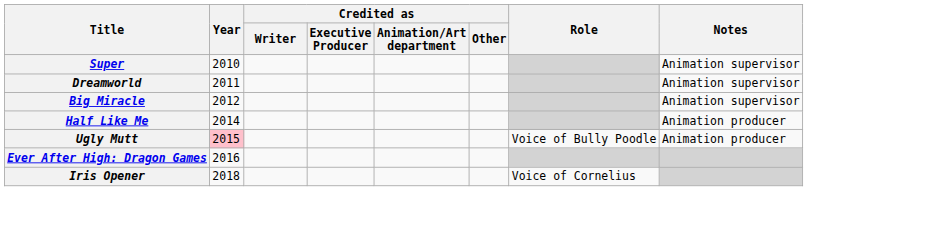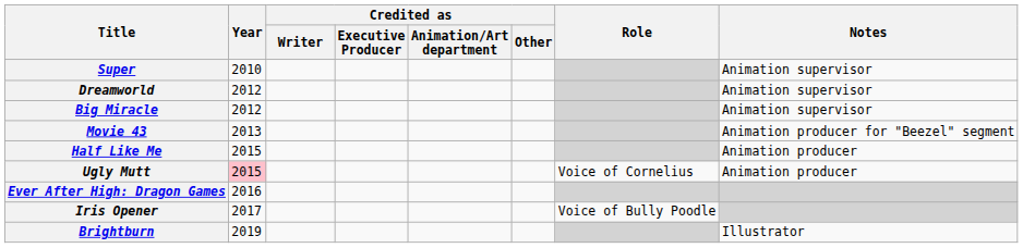Dreamworld | Year: 2011 -> 2012
+ row: Movie 43 | 2013 | Animation producer for "Beezel" segment
Half Like Me | Year: 2014 -> 2015
Ugly Mutt | Role: Voice of Bully Poodle -> Voice of Cornelius
Iris Opener | Year: 2018 -> 2017
Iris Opener | Role: Voice of Cornelius -> Voice of Bully Poodle
+ row: Brightburn | 2019 | Illustrator
